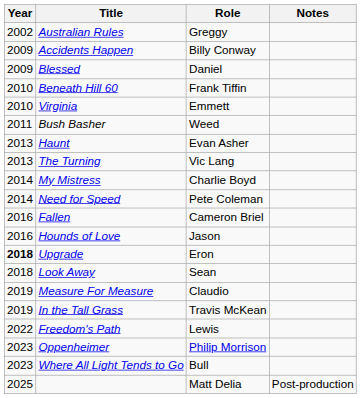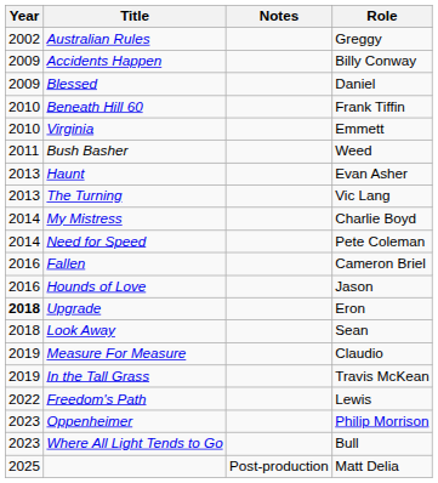columns swapped: Role <-> Notes
